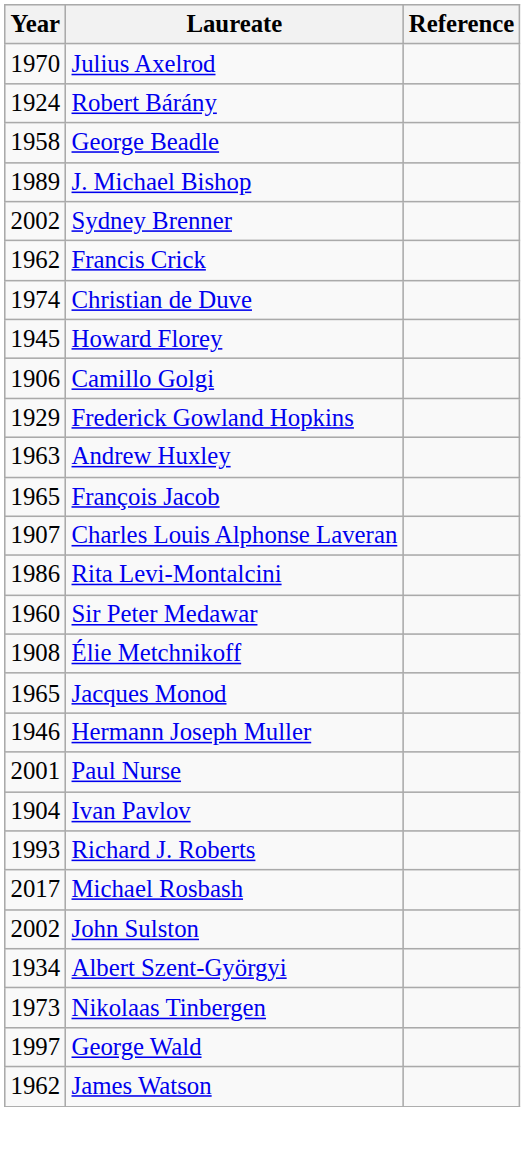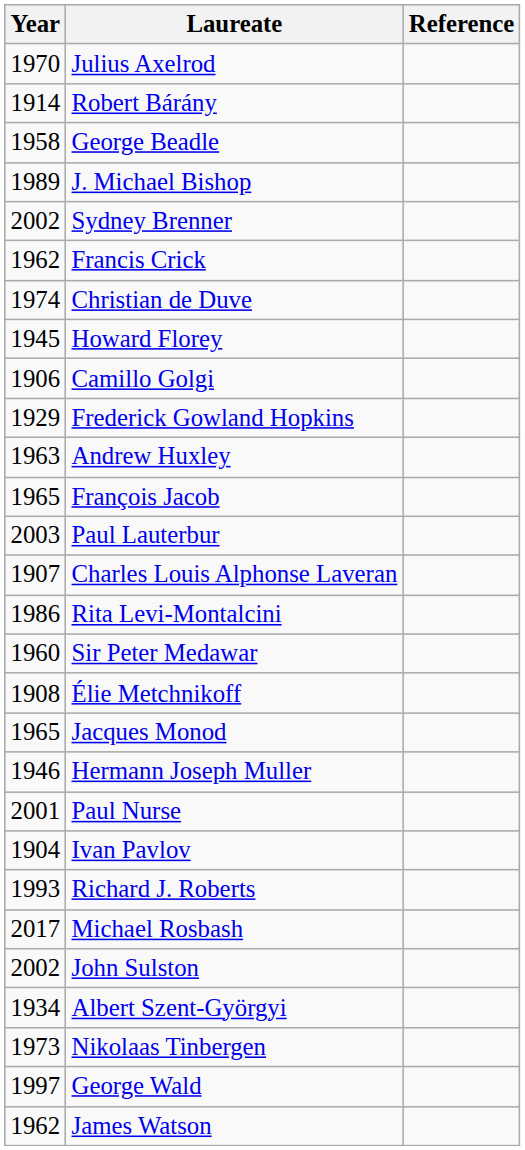Robert Bárány | Year: 1924 -> 1914
+ row: 2003 | Paul Lauterbur
